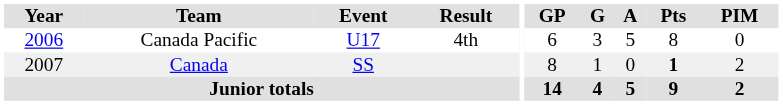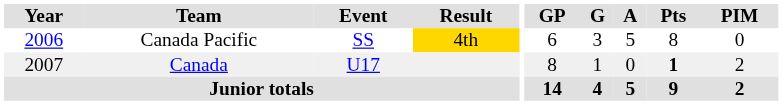Canada Pacific | Event: U17 -> SS
Canada Pacific | Result: no background -> gold background
Canada | Event: SS -> U17
